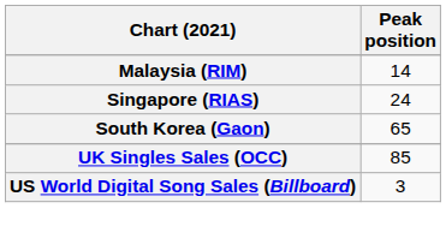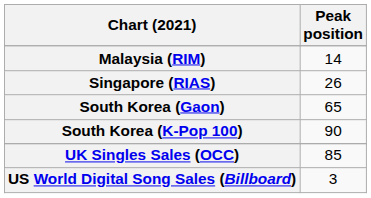Singapore (RIAS) | Peak position: 24 -> 26
+ row: South Korea (K-Pop 100) | 90
